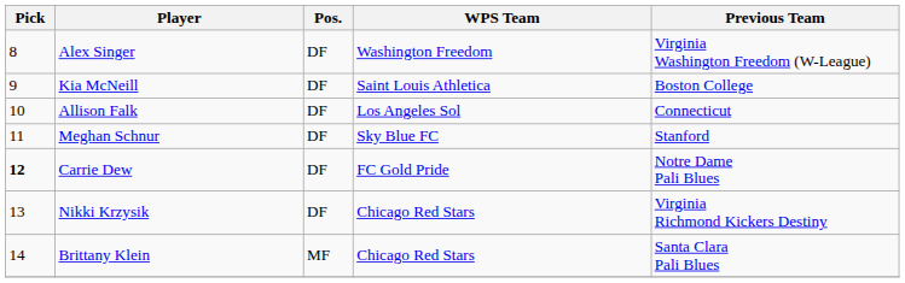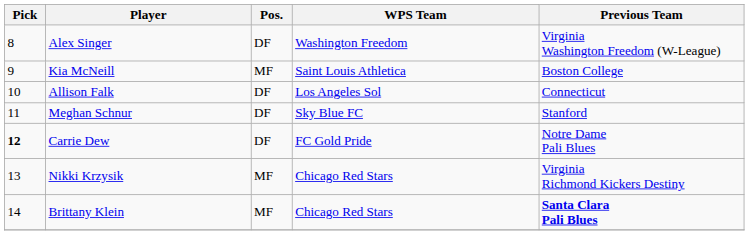Kia McNeill | Pos.: DF -> MF
Nikki Krzysik | Pos.: DF -> MF
Brittany Klein | Previous Team: normal -> bold
